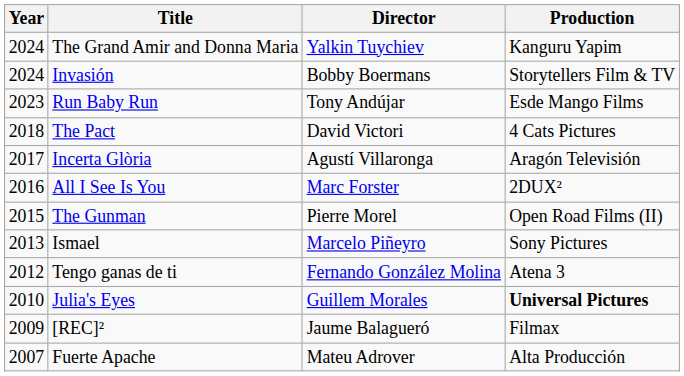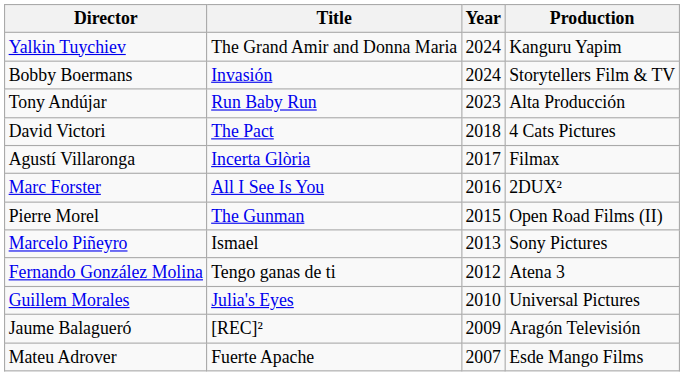columns swapped: Year <-> Director
Run Baby Run | Production: Esde Mango Films -> Alta Producción
Incerta Glòria | Production: Aragón Televisión -> Filmax
Julia's Eyes | Production: bold -> normal
[REC]² | Production: Filmax -> Aragón Televisión
Fuerte Apache | Production: Alta Producción -> Esde Mango Films
